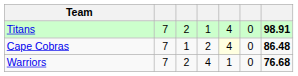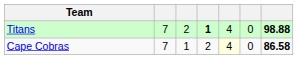Titans | column 4: normal -> bold
Titans | column 7: 98.91 -> 98.88
Cape Cobras | column 7: 86.48 -> 86.58
- row: Warriors | 7 | 2 | 4 | 1 | 0 | 76.68
